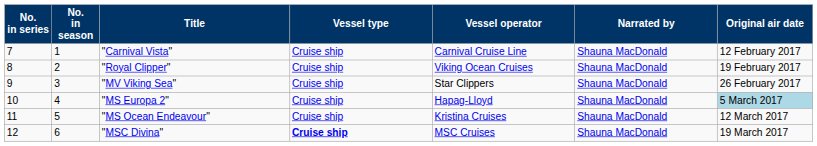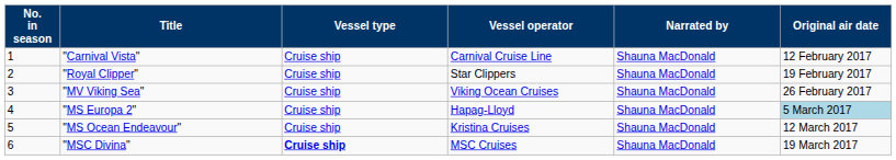- column: No. in series | 7 | 8 | 9 | 10 | 11 | 12
"Royal Clipper" | Vessel operator: Viking Ocean Cruises -> Star Clippers
"MV Viking Sea" | Vessel operator: Star Clippers -> Viking Ocean Cruises
